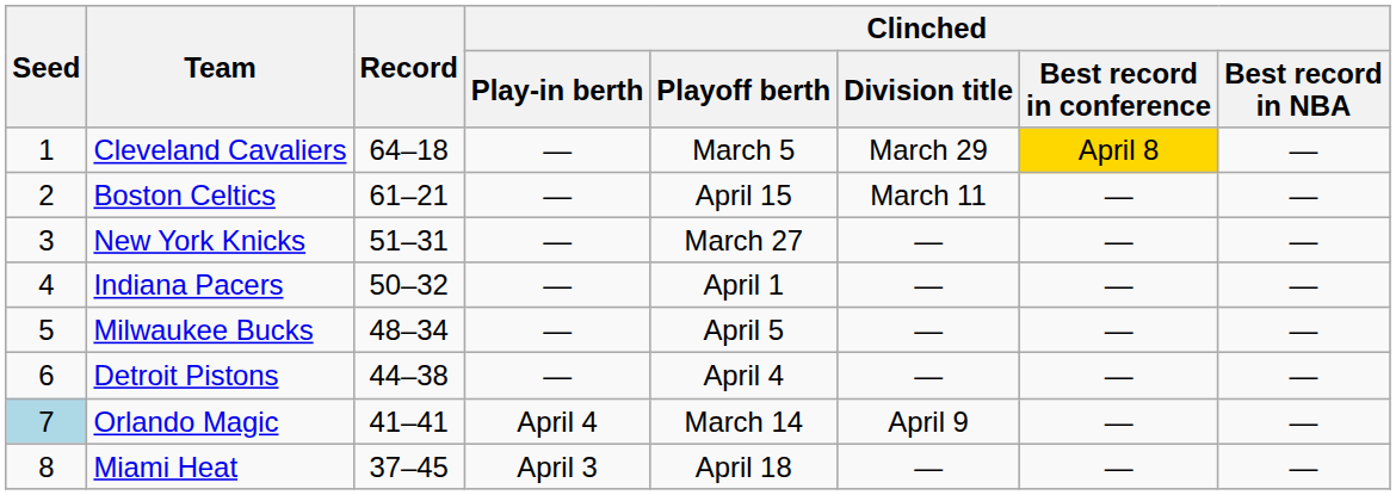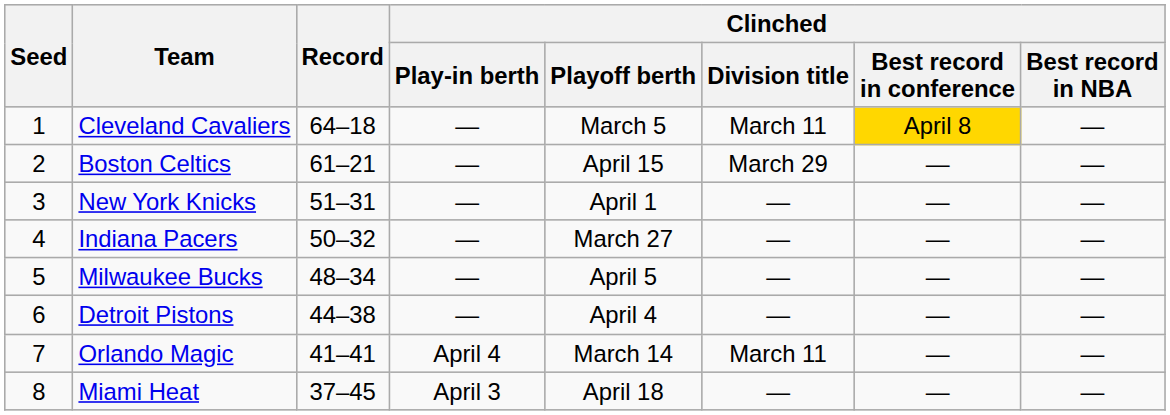Cleveland Cavaliers | Clinched / Division title: March 29 -> March 11
Boston Celtics | Clinched / Division title: March 11 -> March 29
New York Knicks | Clinched / Playoff berth: March 27 -> April 1
Indiana Pacers | Clinched / Playoff berth: April 1 -> March 27
Orlando Magic | Seed: lightblue background -> no background
Orlando Magic | Clinched / Division title: April 9 -> March 11
